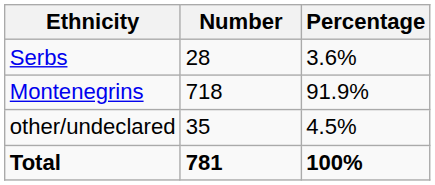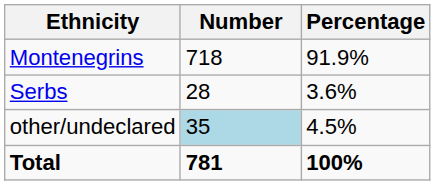rows swapped: Montenegrins <-> Serbs
other/undeclared | Number: no background -> lightblue background
